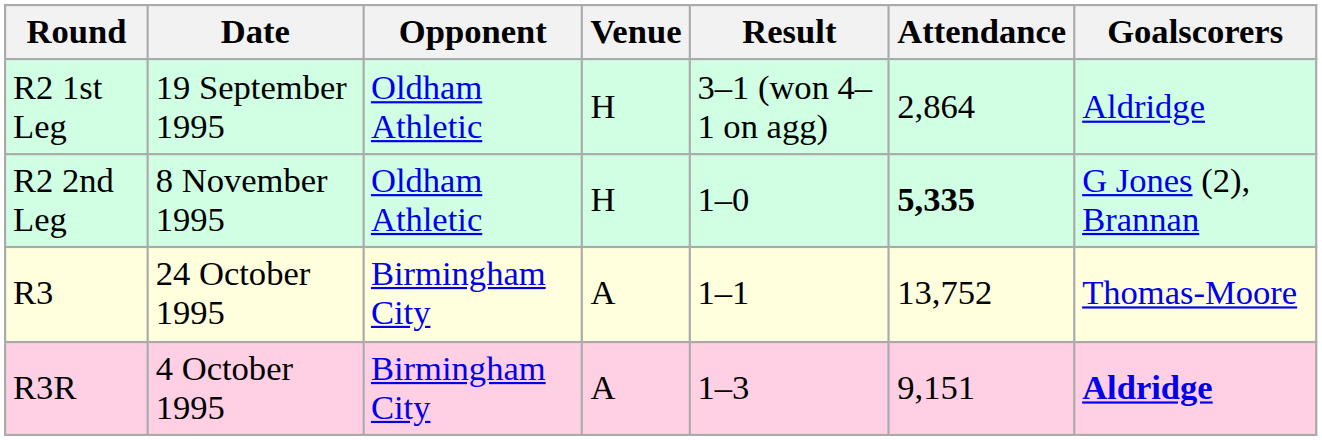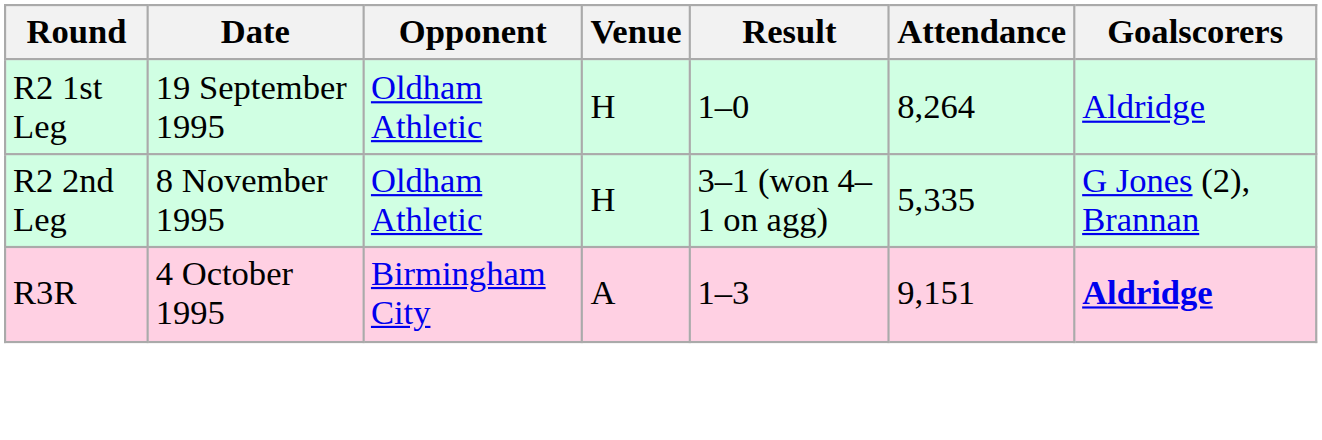R2 1st Leg | Result: 3–1 (won 4–1 on agg) -> 1–0
R2 1st Leg | Attendance: 2,864 -> 8,264
R2 2nd Leg | Result: 1–0 -> 3–1 (won 4–1 on agg)
R2 2nd Leg | Attendance: bold -> normal
- row: R3 | 24 October 1995 | Birmingham City | A | 1–1 | 13,752 | Thomas-Moore
